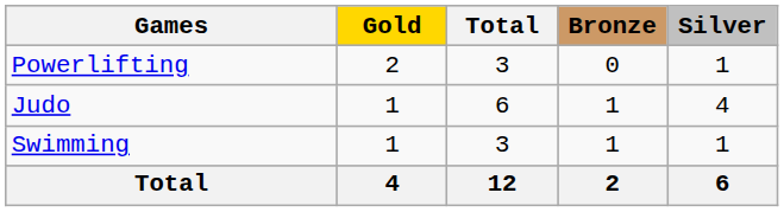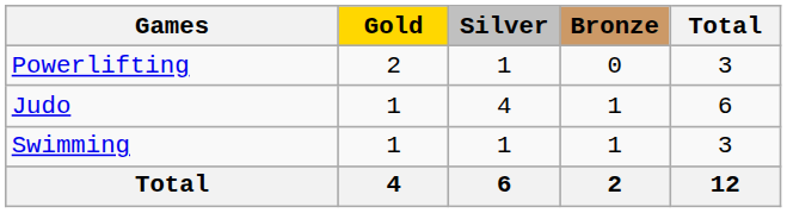columns swapped: Silver <-> Total
